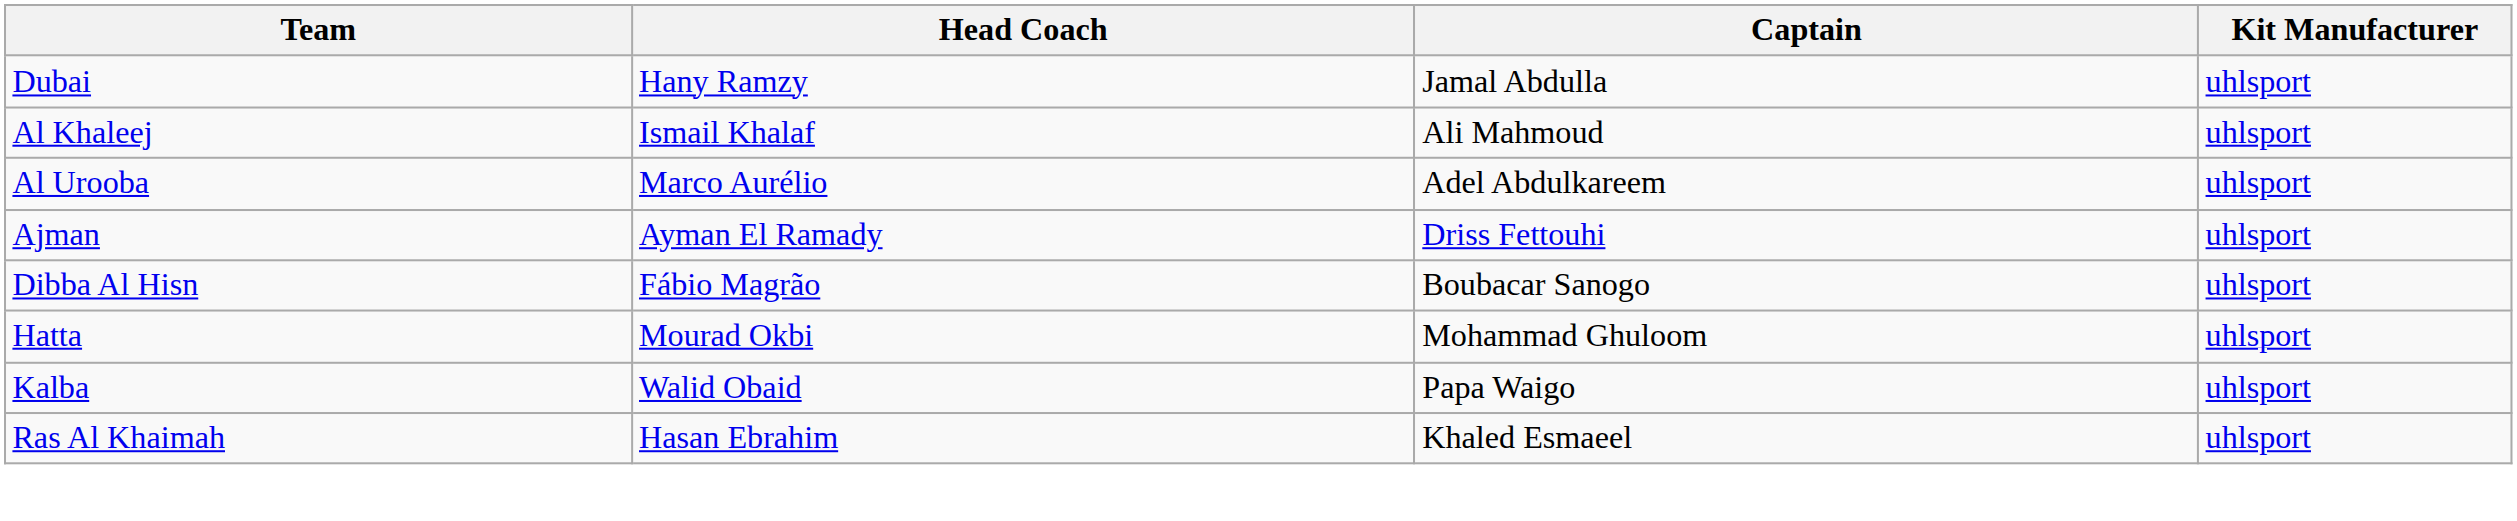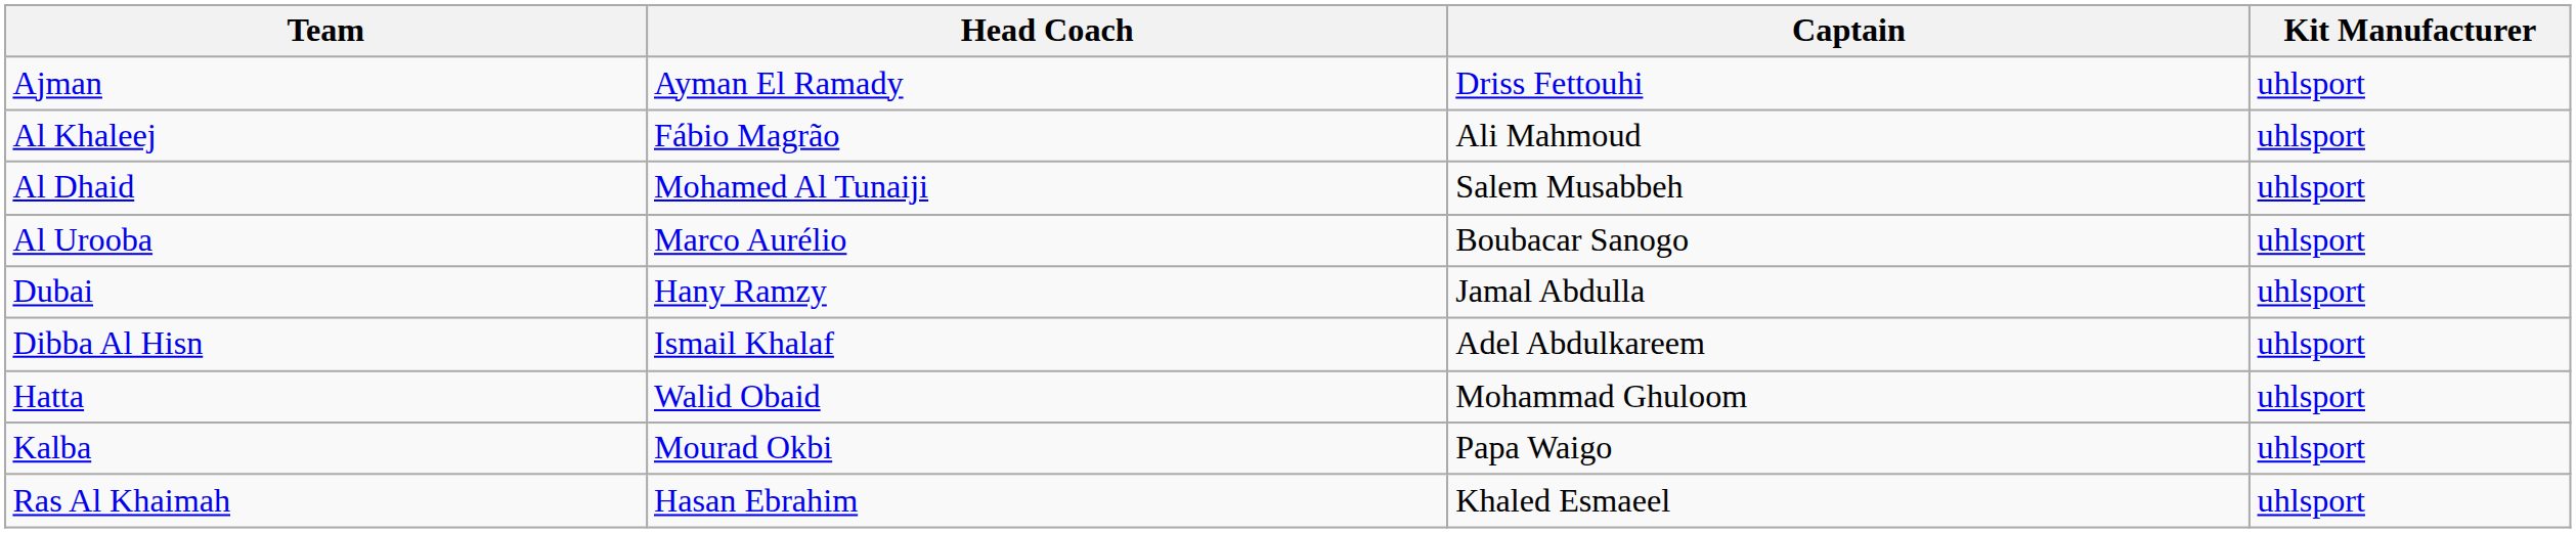rows swapped: Ajman <-> Dubai
Al Khaleej | Head Coach: Ismail Khalaf -> Fábio Magrão
+ row: Al Dhaid | Mohamed Al Tunaiji | Salem Musabbeh | uhlsport
Al Urooba | Captain: Adel Abdulkareem -> Boubacar Sanogo
Dibba Al Hisn | Head Coach: Fábio Magrão -> Ismail Khalaf
Dibba Al Hisn | Captain: Boubacar Sanogo -> Adel Abdulkareem
Hatta | Head Coach: Mourad Okbi -> Walid Obaid
Kalba | Head Coach: Walid Obaid -> Mourad Okbi
